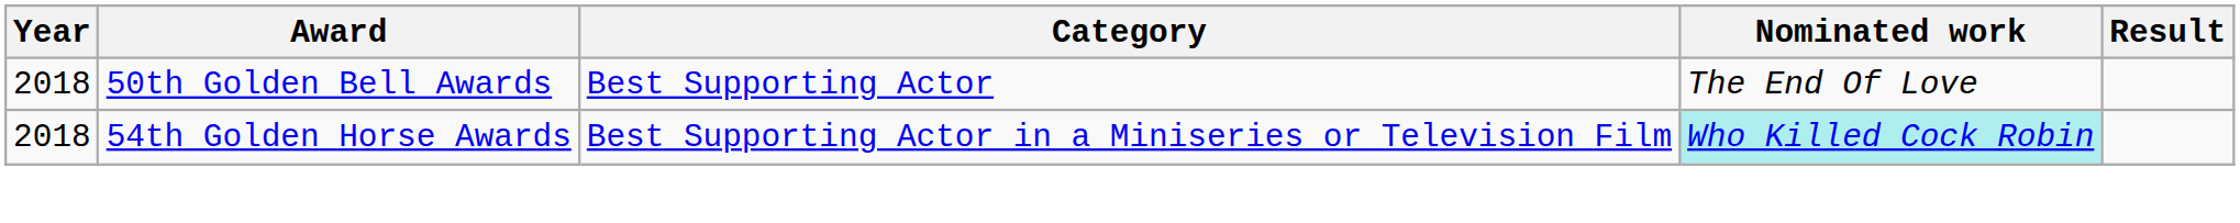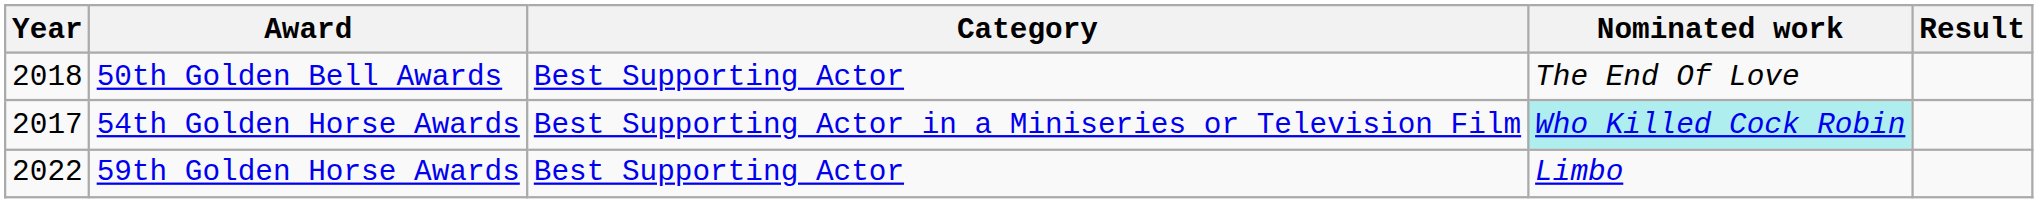54th Golden Horse Awards | Year: 2018 -> 2017
+ row: 2022 | 59th Golden Horse Awards | Best Supporting Actor | Limbo
